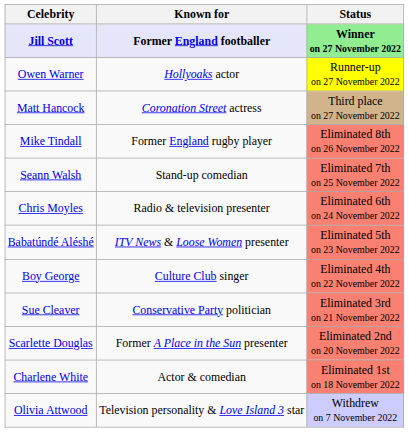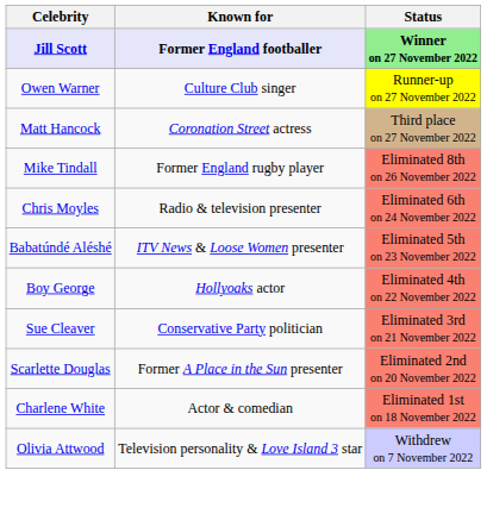Owen Warner | Known for: Hollyoaks actor -> Culture Club singer
- row: Seann Walsh | Stand-up comedian | Eliminated 7th on 25 November 2022
Boy George | Known for: Culture Club singer -> Hollyoaks actor
